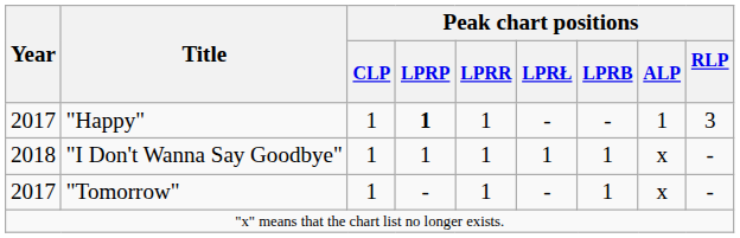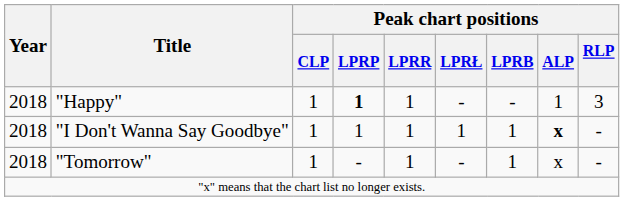"Happy" | Year: 2017 -> 2018
"I Don't Wanna Say Goodbye" | Peak chart positions / ALP: normal -> bold
"Tomorrow" | Year: 2017 -> 2018
